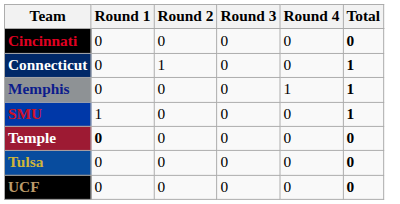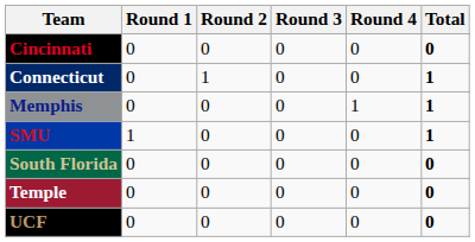+ row: South Florida | 0 | 0 | 0 | 0 | 0
Temple | Round 1: bold -> normal
- row: Tulsa | 0 | 0 | 0 | 0 | 0
